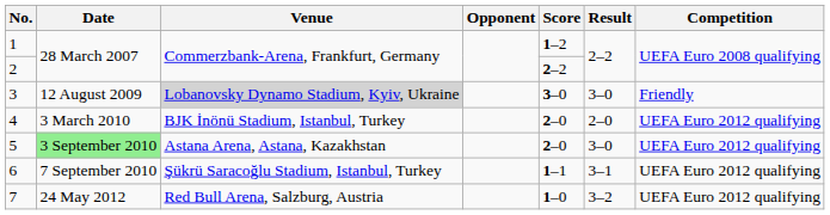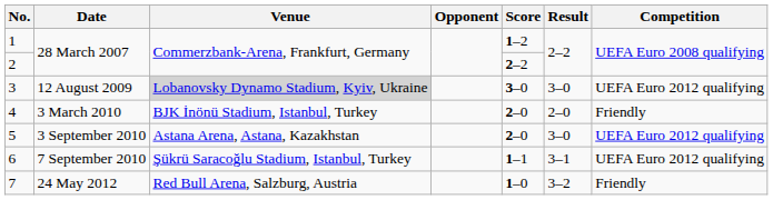3 | Competition: Friendly -> UEFA Euro 2012 qualifying
4 | Competition: UEFA Euro 2012 qualifying -> Friendly
5 | Date: lightgreen background -> no background
7 | Competition: UEFA Euro 2012 qualifying -> Friendly
